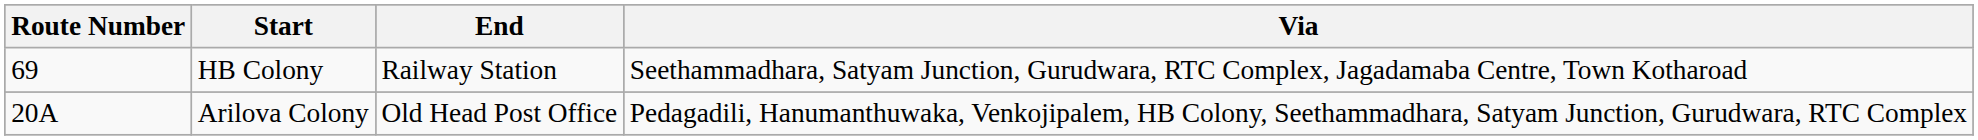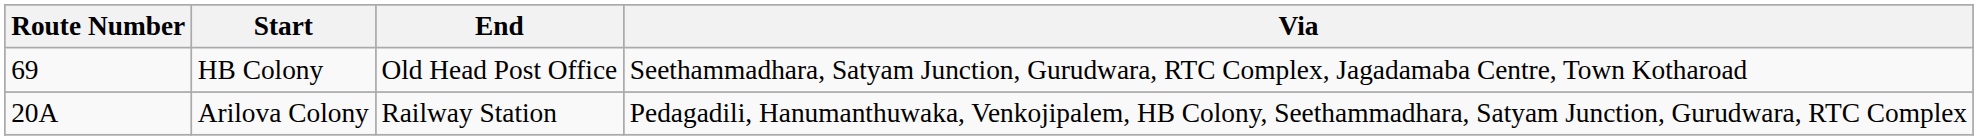HB Colony | End: Railway Station -> Old Head Post Office
Arilova Colony | End: Old Head Post Office -> Railway Station
